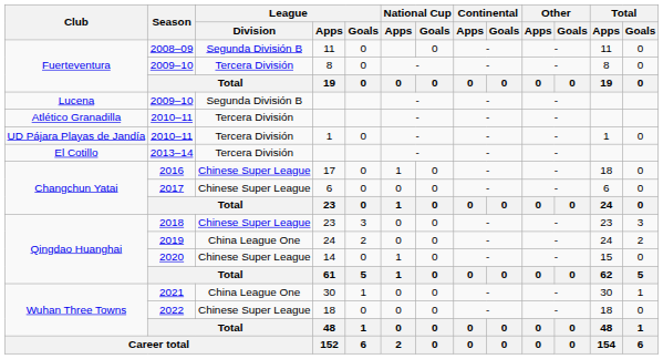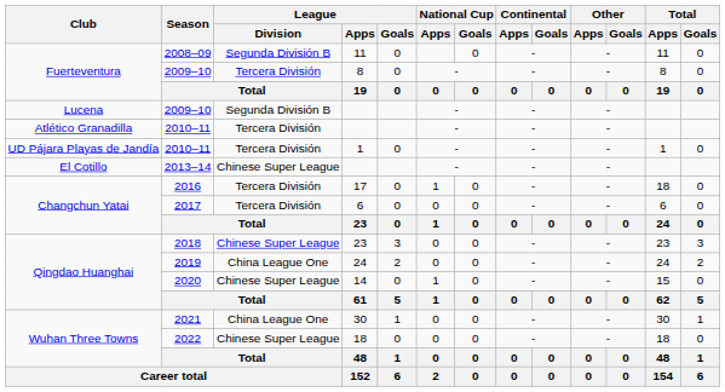2013–14 | League / Division: Tercera División -> Chinese Super League
2016 | League / Division: Chinese Super League -> Tercera División
2017 | League / Division: Chinese Super League -> Tercera División
